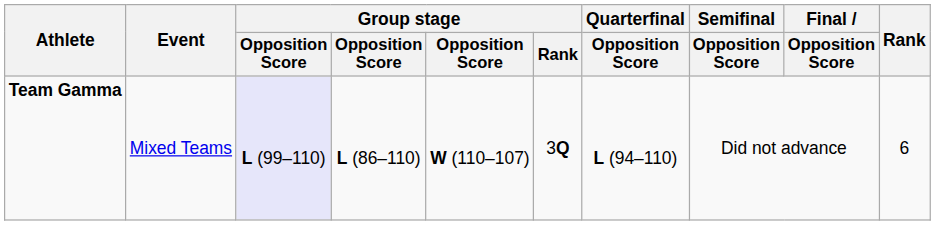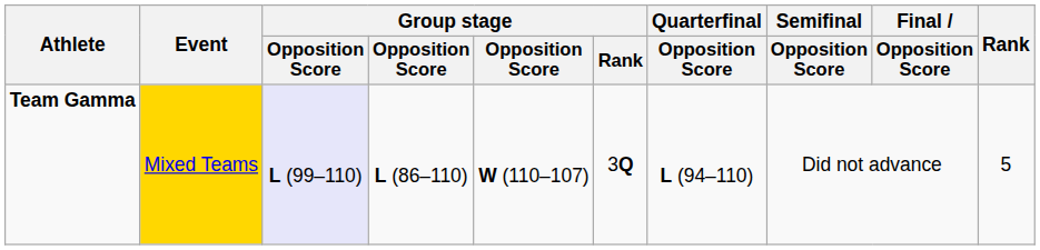Team Gamma | Event: no background -> gold background
Team Gamma | Rank: 6 -> 5
